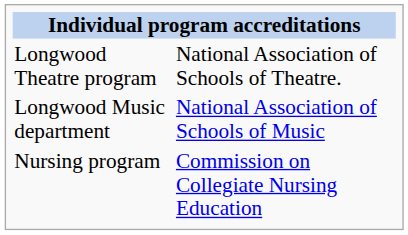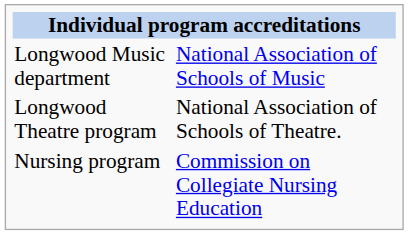rows swapped: Longwood Theatre program <-> Longwood Music department
